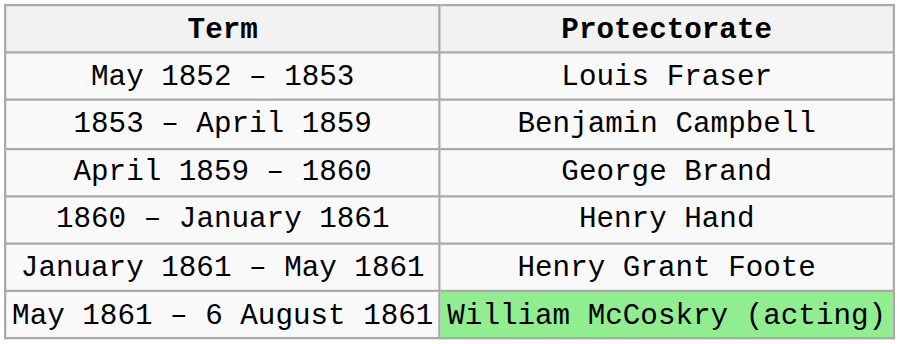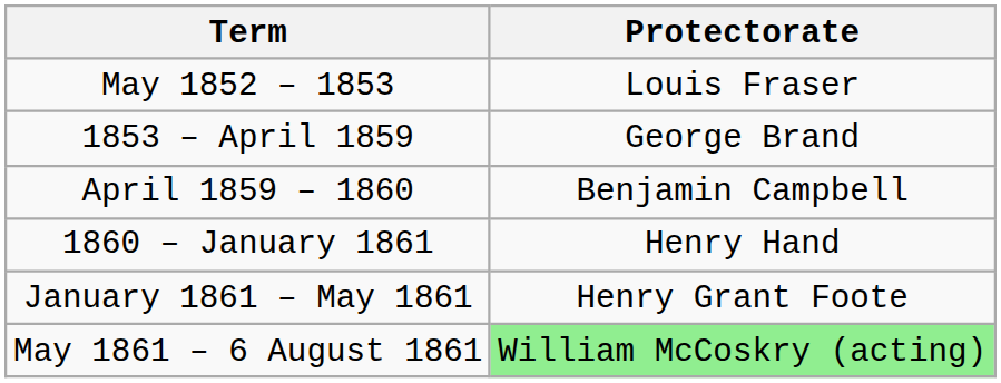1853 – April 1859 | Protectorate: Benjamin Campbell -> George Brand
April 1859 – 1860 | Protectorate: George Brand -> Benjamin Campbell
